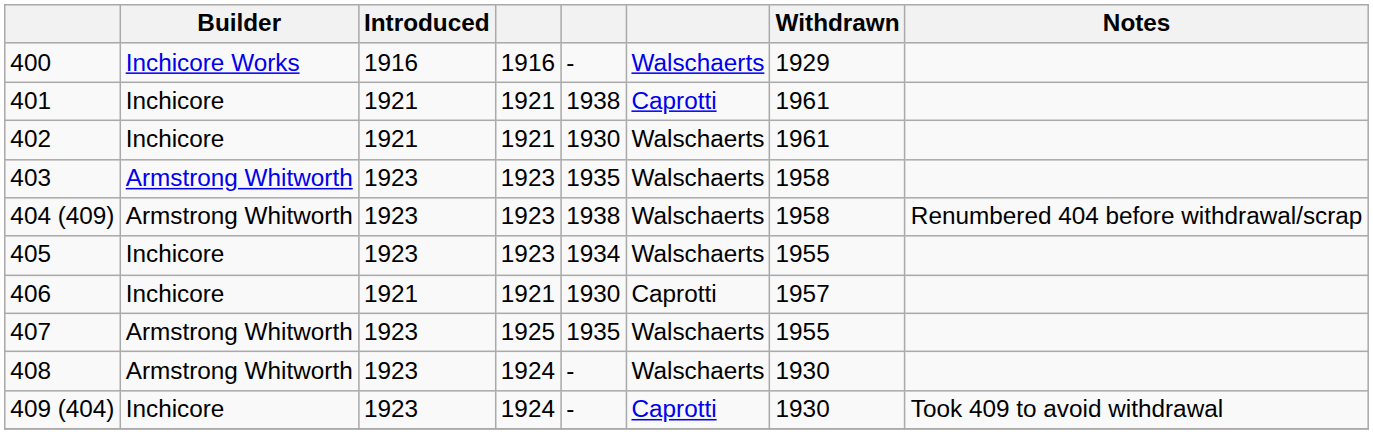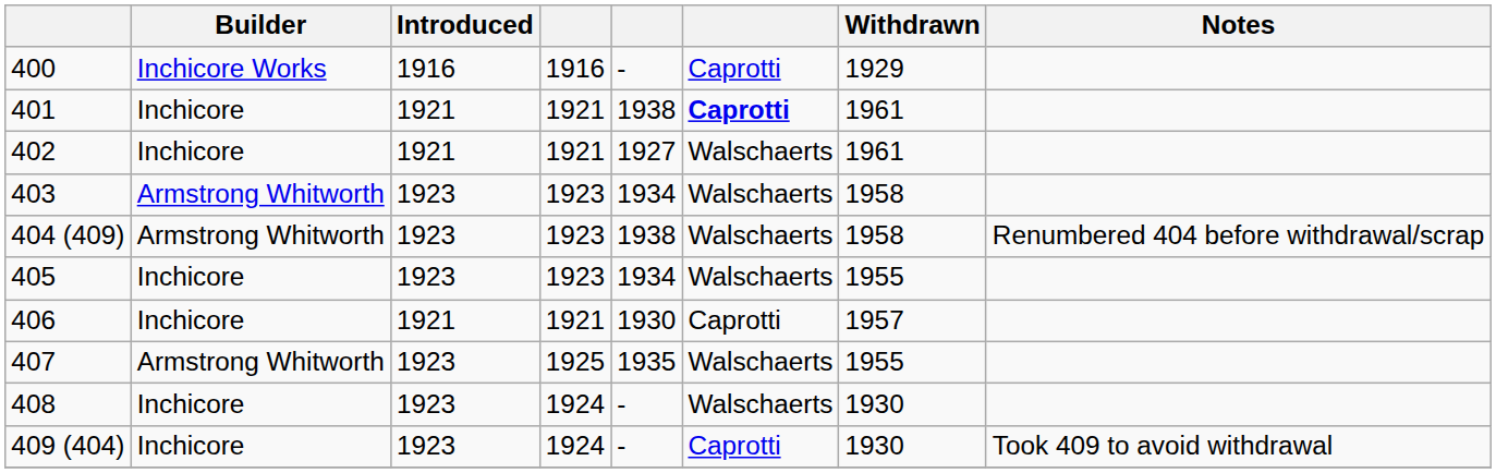400 | column 6: Walschaerts -> Caprotti
401 | column 6: normal -> bold
402 | column 5: 1930 -> 1927
403 | column 5: 1935 -> 1934
408 | Builder: Armstrong Whitworth -> Inchicore
